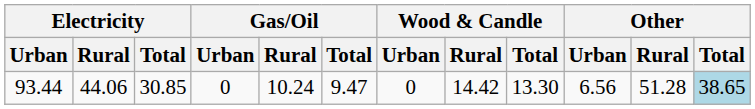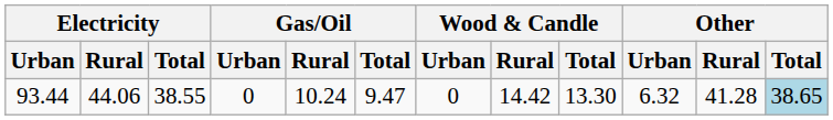93.44 | Electricity / Total: 30.85 -> 38.55
93.44 | Other / Urban: 6.56 -> 6.32
93.44 | Other / Rural: 51.28 -> 41.28
